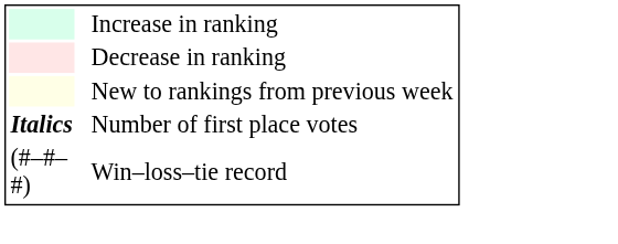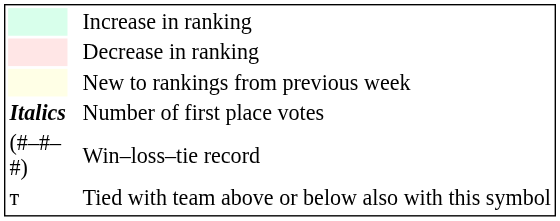+ row: т | Tied with team above or below also with this symbol
